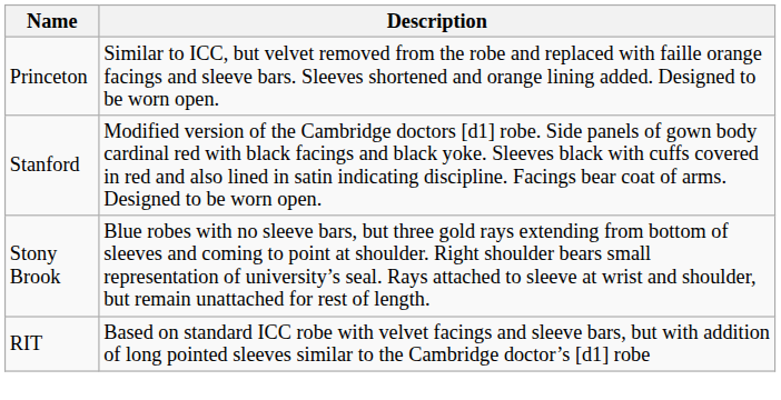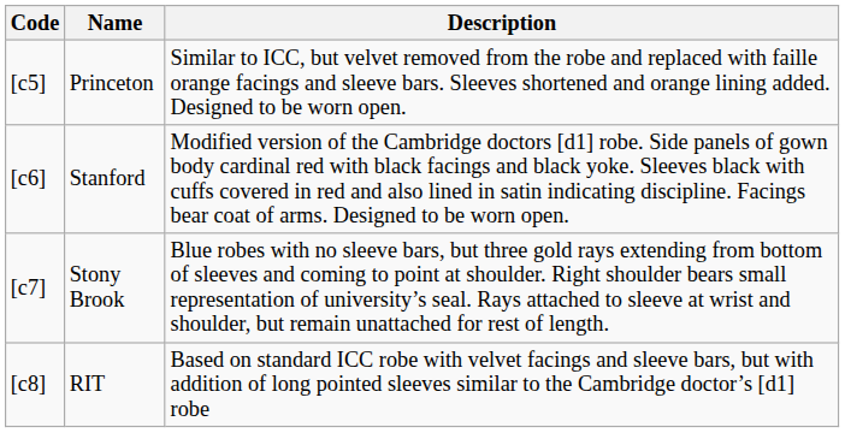+ column: Code | [c5] | [c6] | [c7] | [c8]
